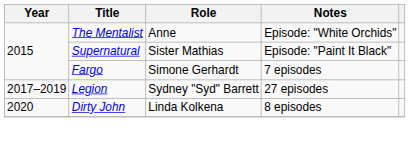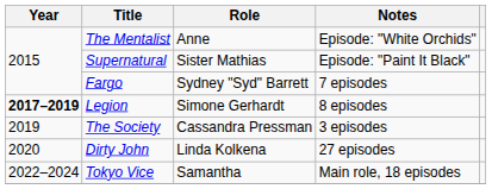Fargo | Role: Simone Gerhardt -> Sydney "Syd" Barrett
Legion | Year: normal -> bold
Legion | Role: Sydney "Syd" Barrett -> Simone Gerhardt
Legion | Notes: 27 episodes -> 8 episodes
+ row: 2019 | The Society | Cassandra Pressman | 3 episodes
Dirty John | Notes: 8 episodes -> 27 episodes
+ row: 2022–2024 | Tokyo Vice | Samantha | Main role, 18 episodes
